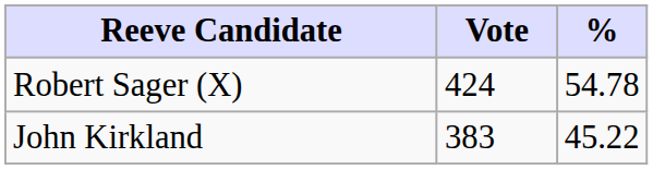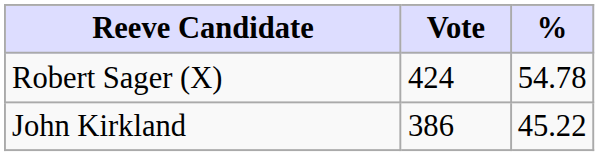John Kirkland | Vote: 383 -> 386
